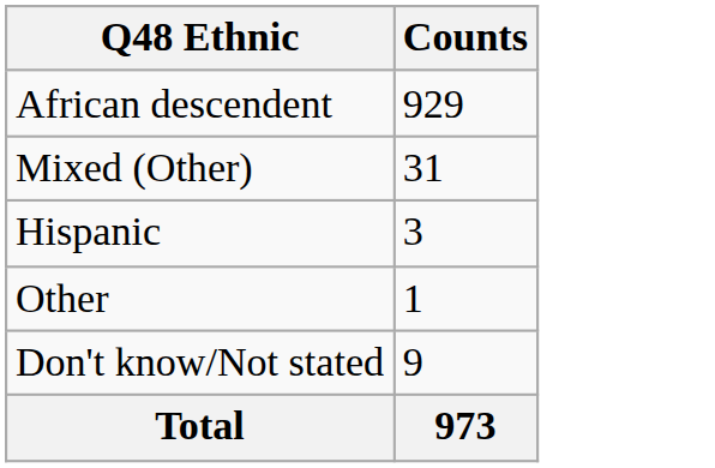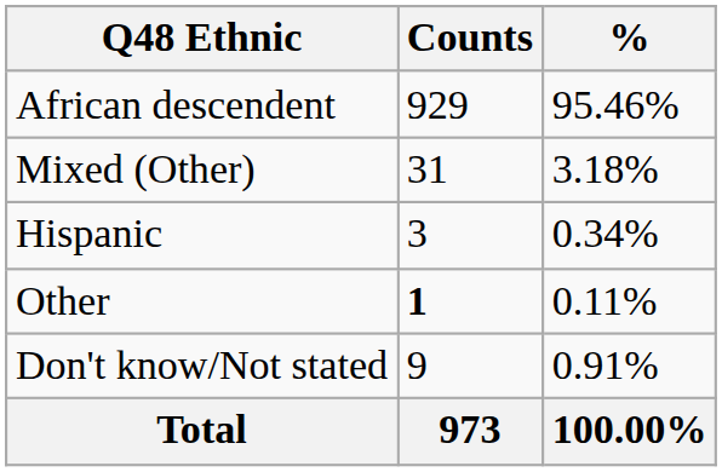+ column: % | 95.46% | 3.18% | 0.34% | 0.11% | 0.91% | 100.00%
Other | Counts: normal -> bold
